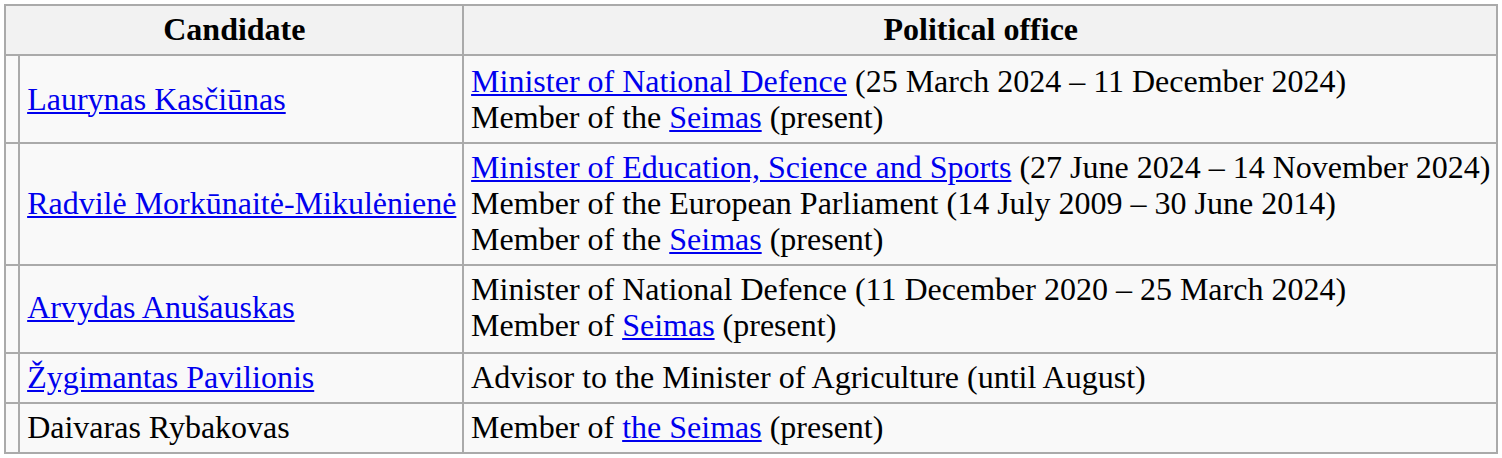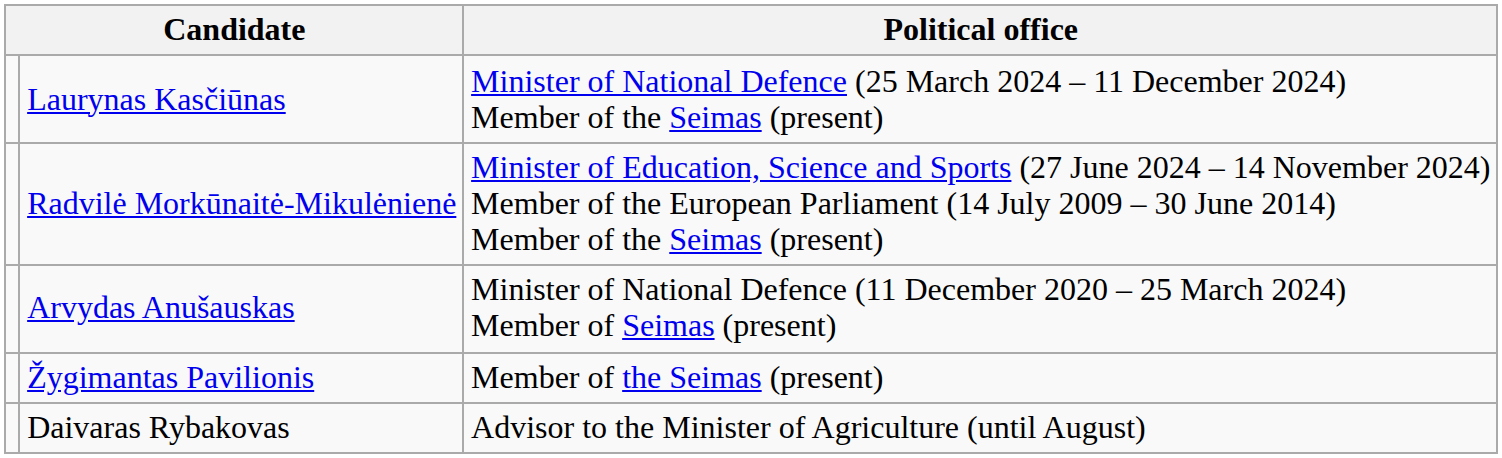Žygimantas Pavilionis | Political office: Advisor to the Minister of Agriculture (until August) -> Member of the Seimas (present)
Daivaras Rybakovas | Political office: Member of the Seimas (present) -> Advisor to the Minister of Agriculture (until August)
